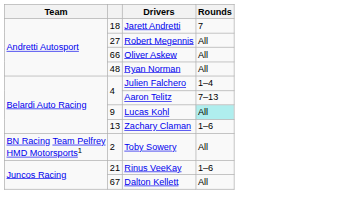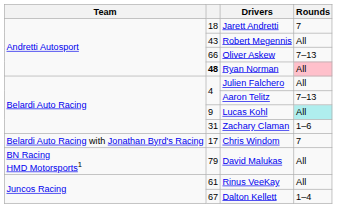Robert Megennis | column 2: 27 -> 43
Oliver Askew | Rounds: All -> 7–13
Ryan Norman | column 2: normal -> bold
Ryan Norman | Rounds: no background -> pink background
Julien Falchero | Rounds: 1–4 -> All
Zachary Claman | column 2: 13 -> 31
+ row: Belardi Auto Racing with Jonathan Byrd's Racing | 17 | Chris Windom | 7
- row: BN Racing Team Pelfrey HMD Motorsports1 | 2 | Toby Sowery | All
+ row: BN Racing HMD Motorsports1 | 79 | David Malukas | All
Rinus VeeKay | column 2: 21 -> 61
Rinus VeeKay | Rounds: 1–6 -> All
Dalton Kellett | Rounds: All -> 1–4
